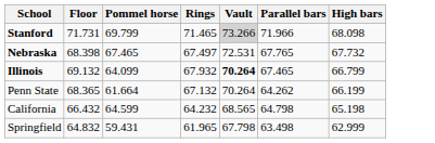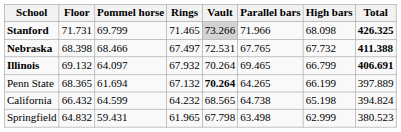+ column: Total | 426.325 | 411.388 | 406.691 | 397.889 | 394.824 | 380.523
Nebraska | Pommel horse: 67.465 -> 68.466
Illinois | Pommel horse: 64.099 -> 64.097
Illinois | Vault: bold -> normal
Illinois | Parallel bars: 67.465 -> 69.465
Penn State | Pommel horse: 61.664 -> 61.694
Penn State | Vault: normal -> bold
Penn State | Parallel bars: 64.262 -> 64.265
California | Parallel bars: 64.798 -> 64.738
